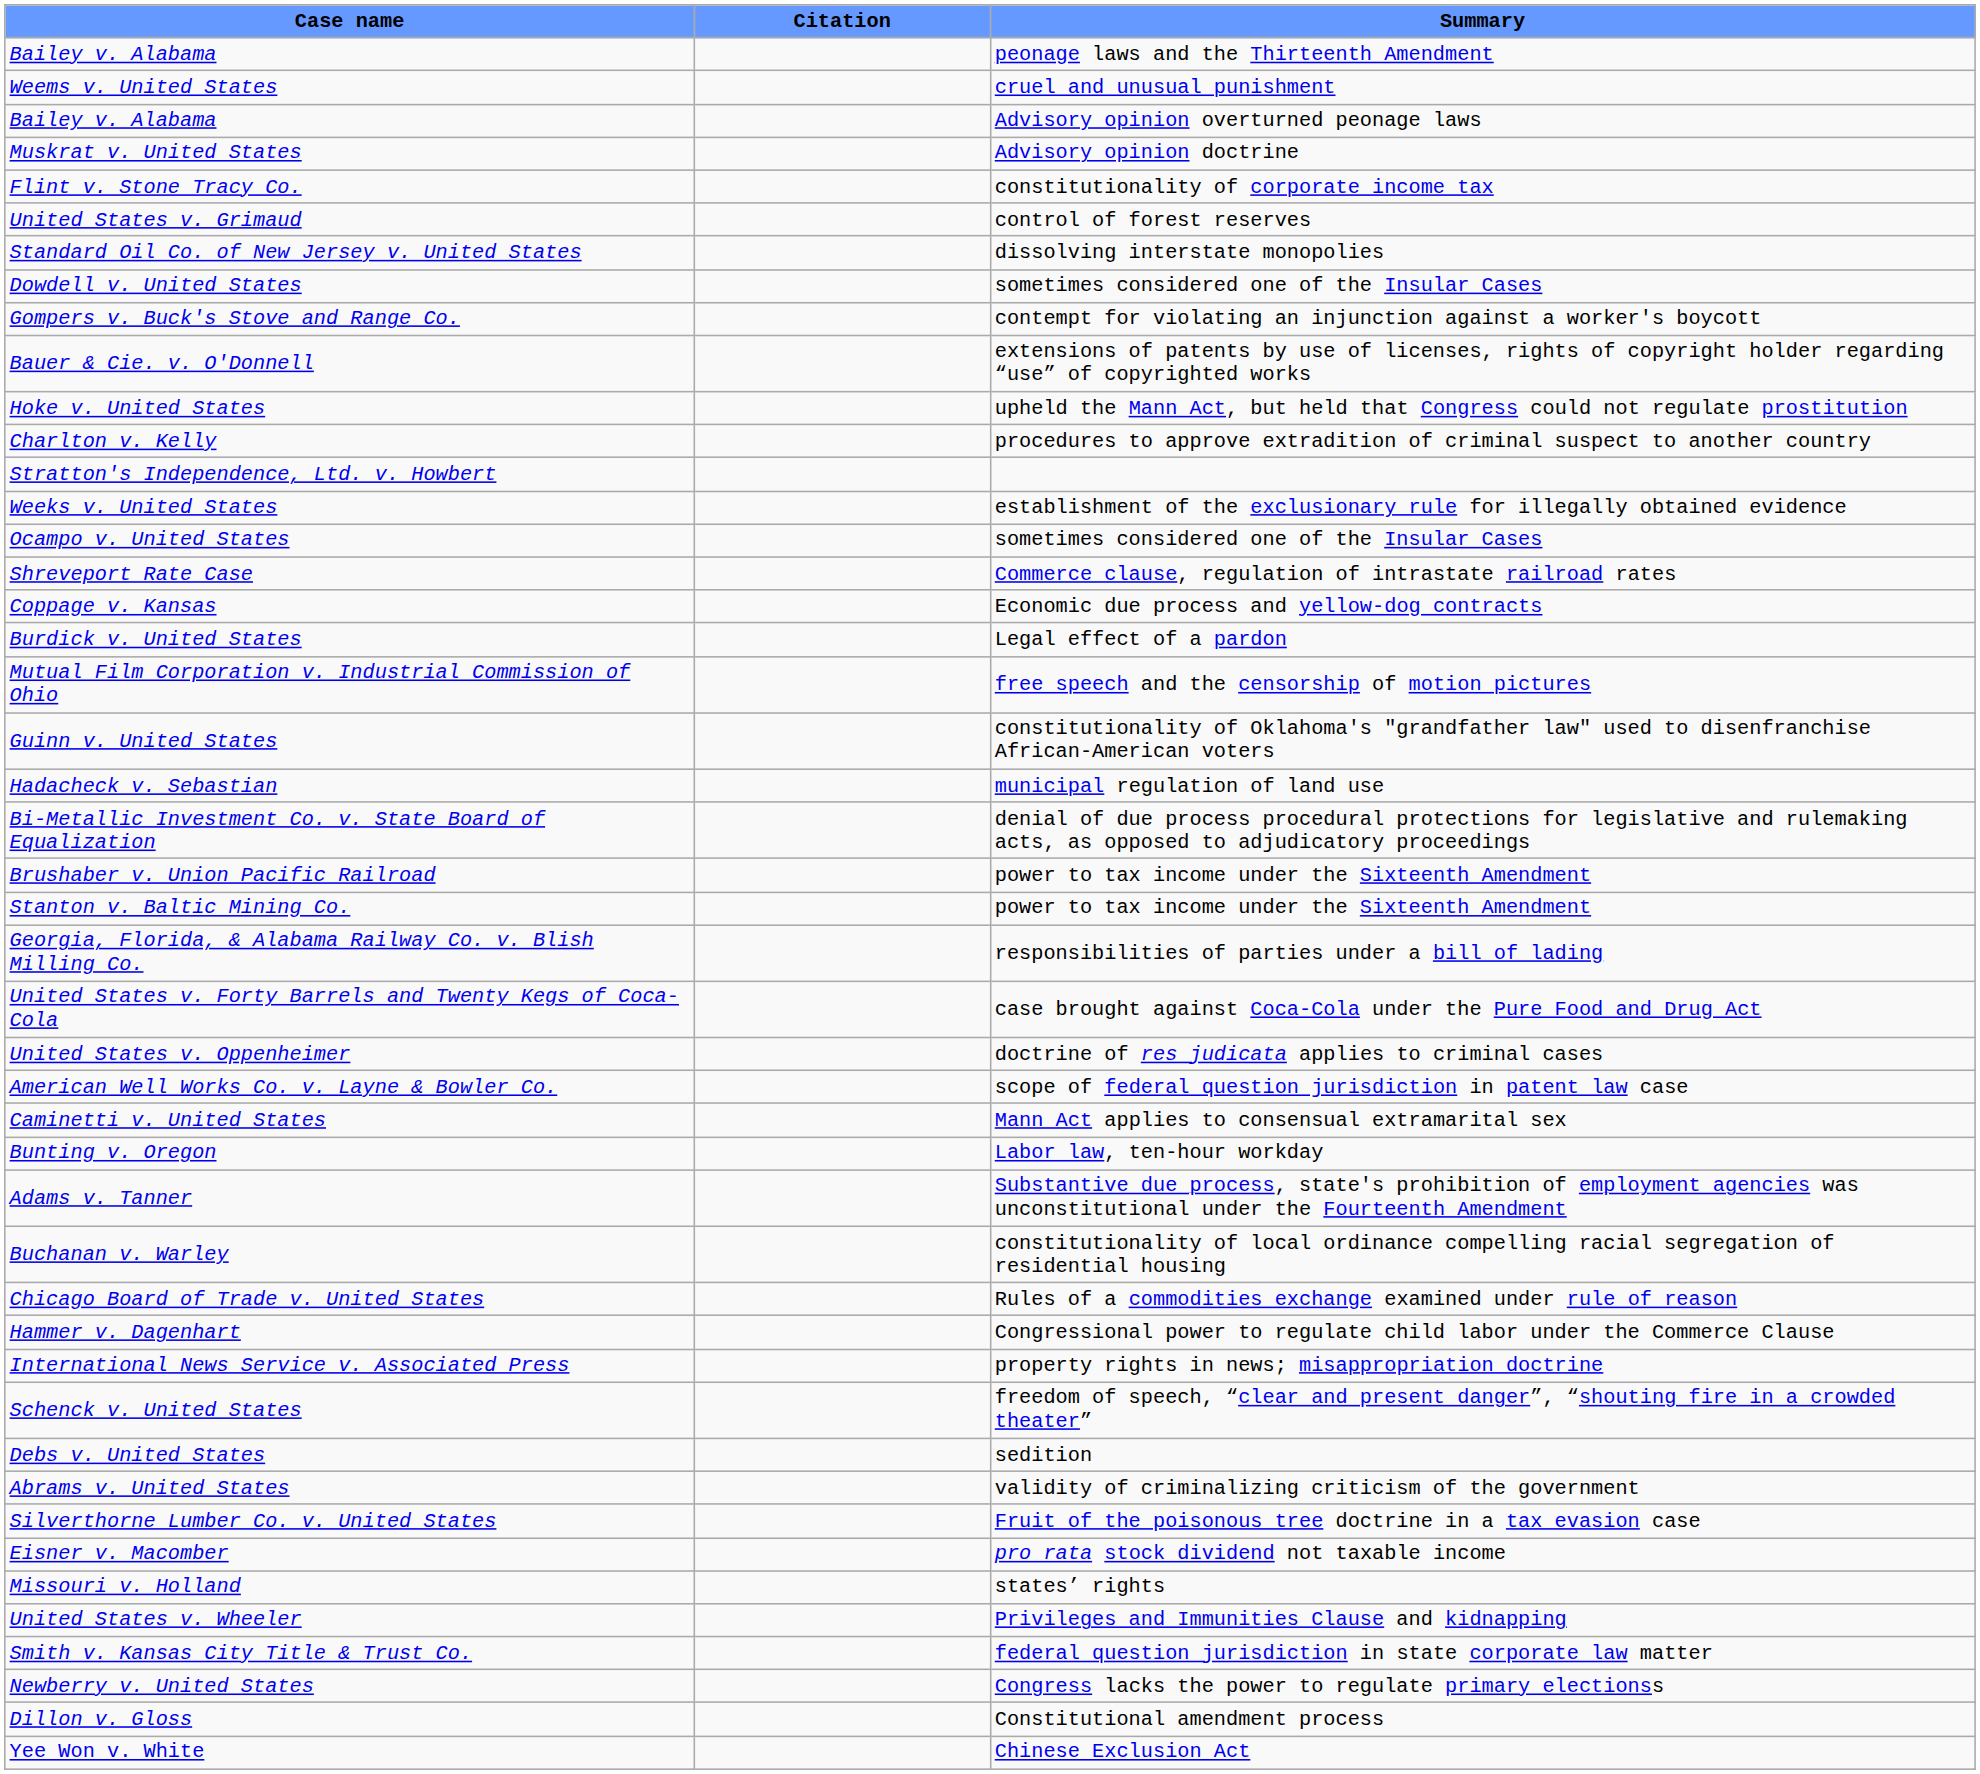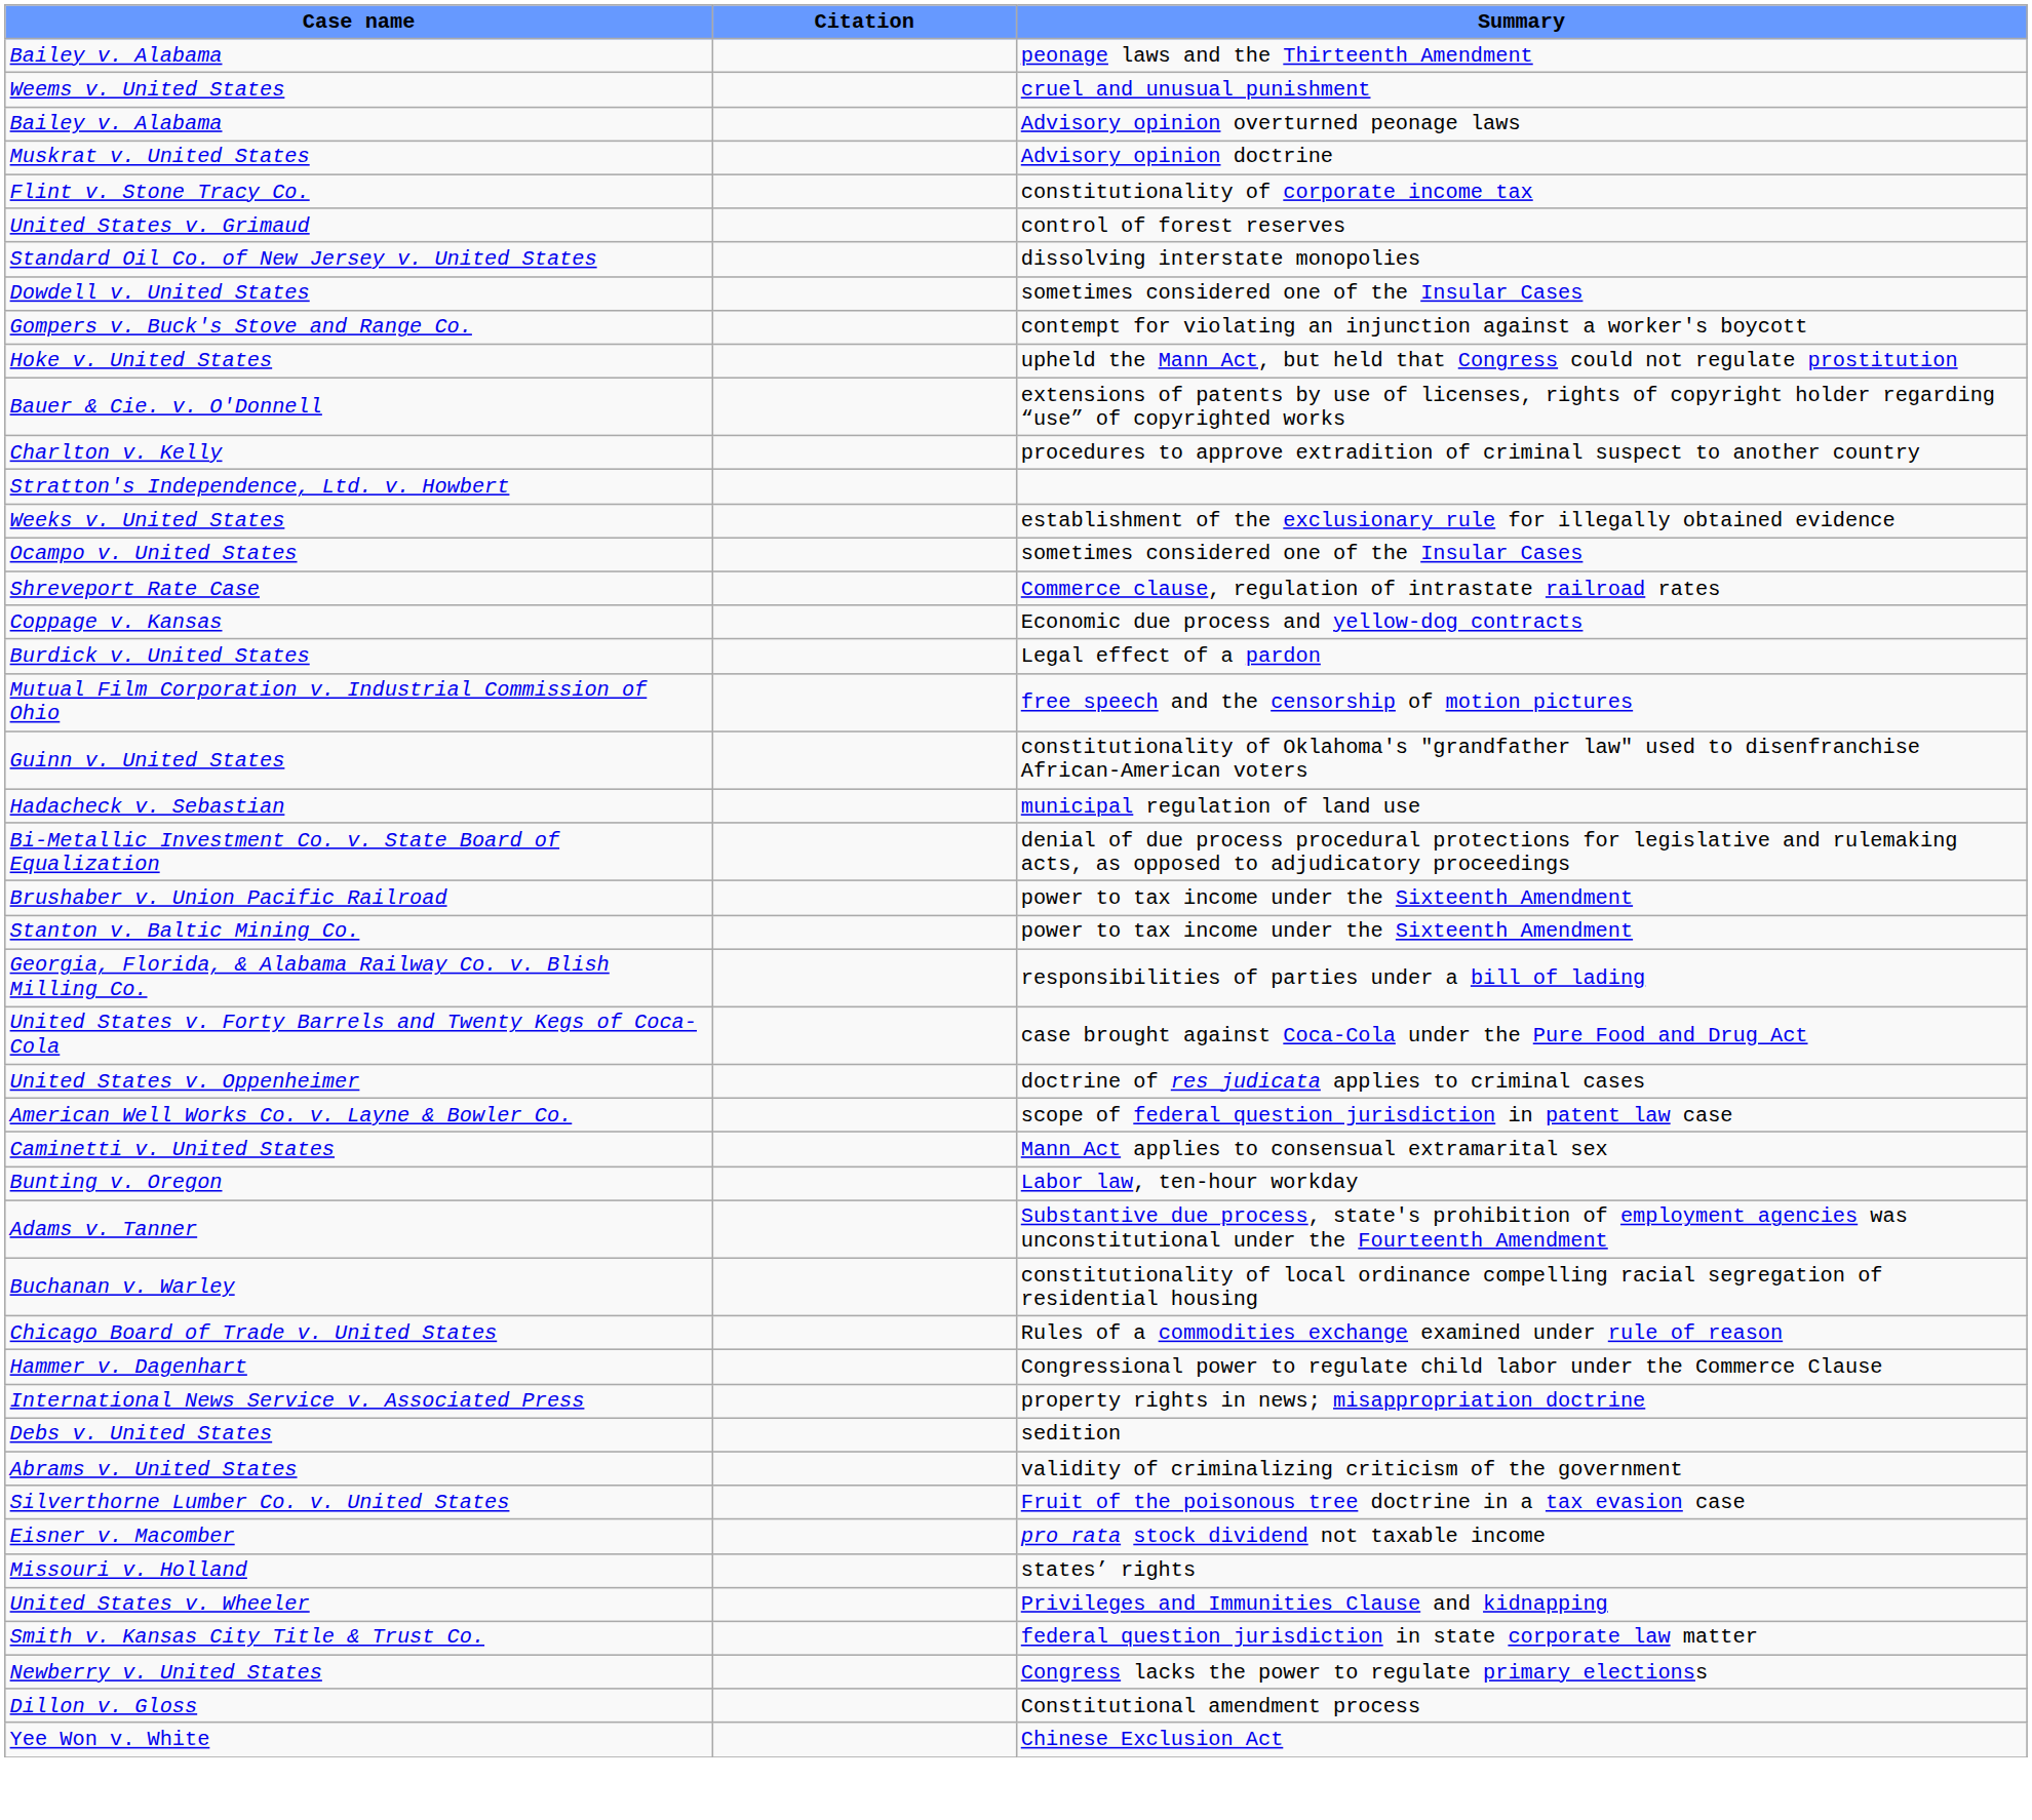rows swapped: Hoke v. United States <-> Bauer & Cie. v. O'Donnell
- row: Schenck v. United States | freedom of speech, “clear and present danger”, “shouting fire in a crowded theater”
